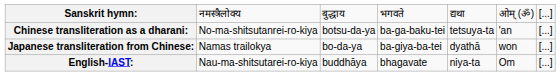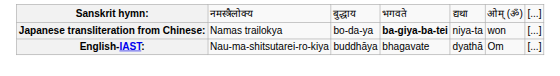- row: Chinese transliteration as a dharani: | No-ma-shitsutanrei-ro-kiya | botsu-da-ya | ba-ga-baku-tei | tetsuya-ta | 'an | [...]
Japanese transliteration from Chinese: | column 4: normal -> bold
Japanese transliteration from Chinese: | column 5: dyathā -> niya-ta
English-IAST: | column 5: niya-ta -> dyathā
